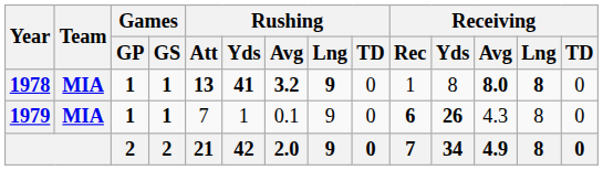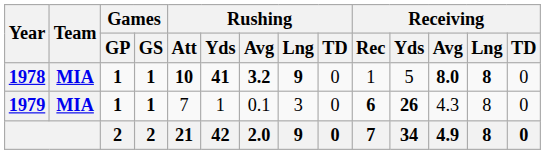1978 | Rushing / Att: 13 -> 10
1978 | Receiving / Yds: 8 -> 5
1979 | Rushing / Lng: 9 -> 3
